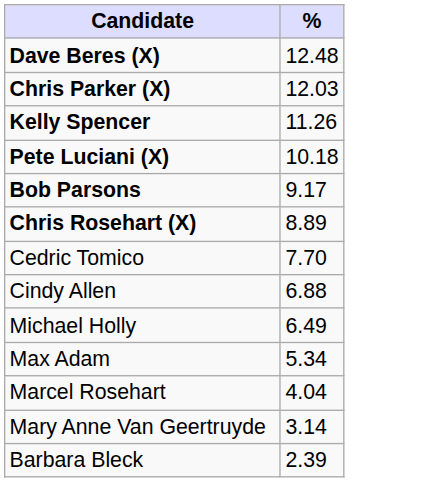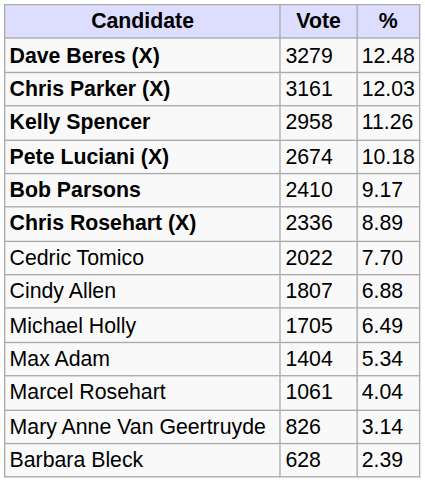+ column: Vote | 3279 | 3161 | 2958 | 2674 | 2410 | 2336 | 2022 | 1807 | 1705 | 1404 | 1061 | 826 | 628
